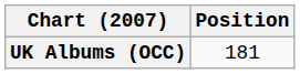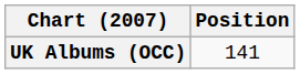UK Albums (OCC) | Position: 181 -> 141
